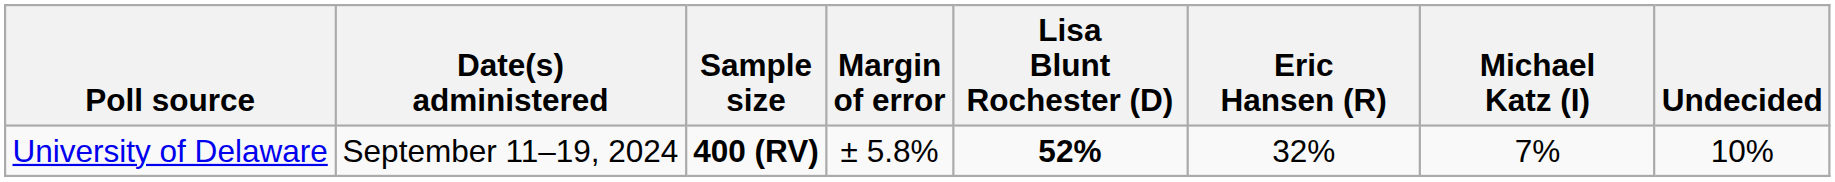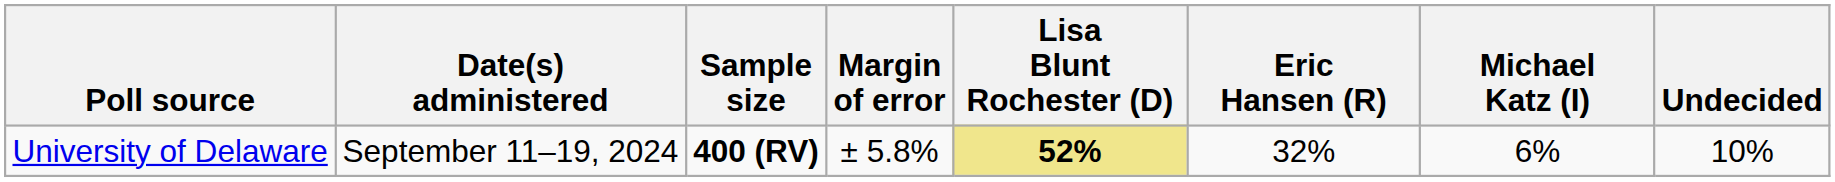University of Delaware | Lisa Blunt Rochester (D): no background -> khaki background
University of Delaware | Michael Katz (I): 7% -> 6%
